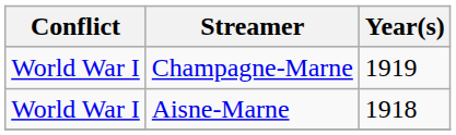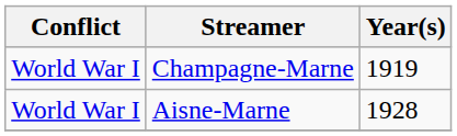Aisne-Marne | Year(s): 1918 -> 1928
